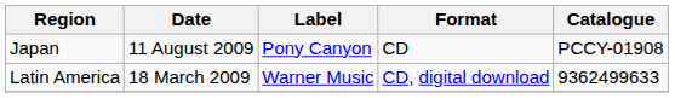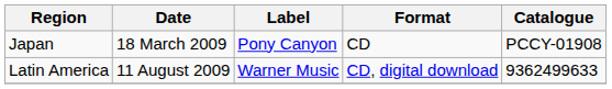Japan | Date: 11 August 2009 -> 18 March 2009
Latin America | Date: 18 March 2009 -> 11 August 2009
